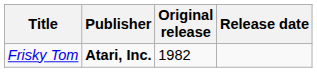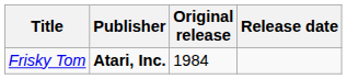Frisky Tom | Original release: 1982 -> 1984
